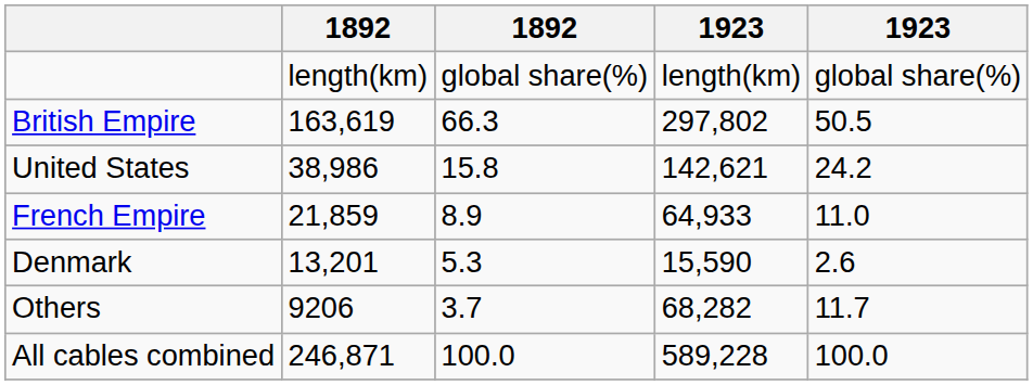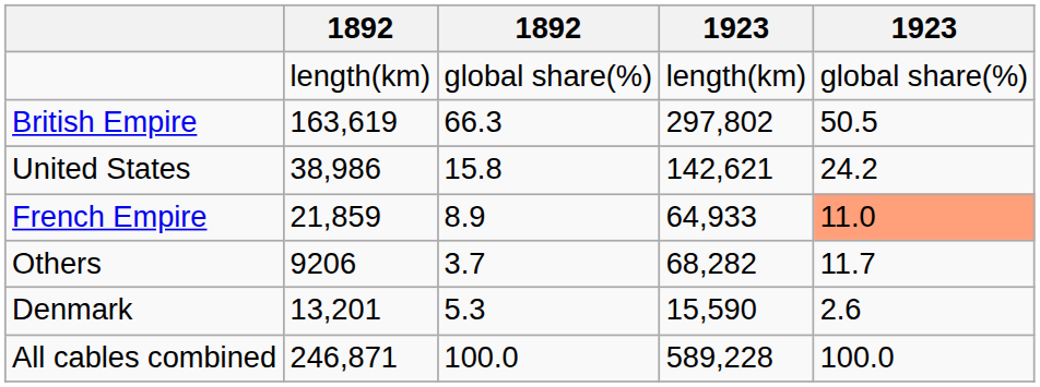French Empire | column 5: no background -> lightsalmon background
rows swapped: Denmark <-> Others
